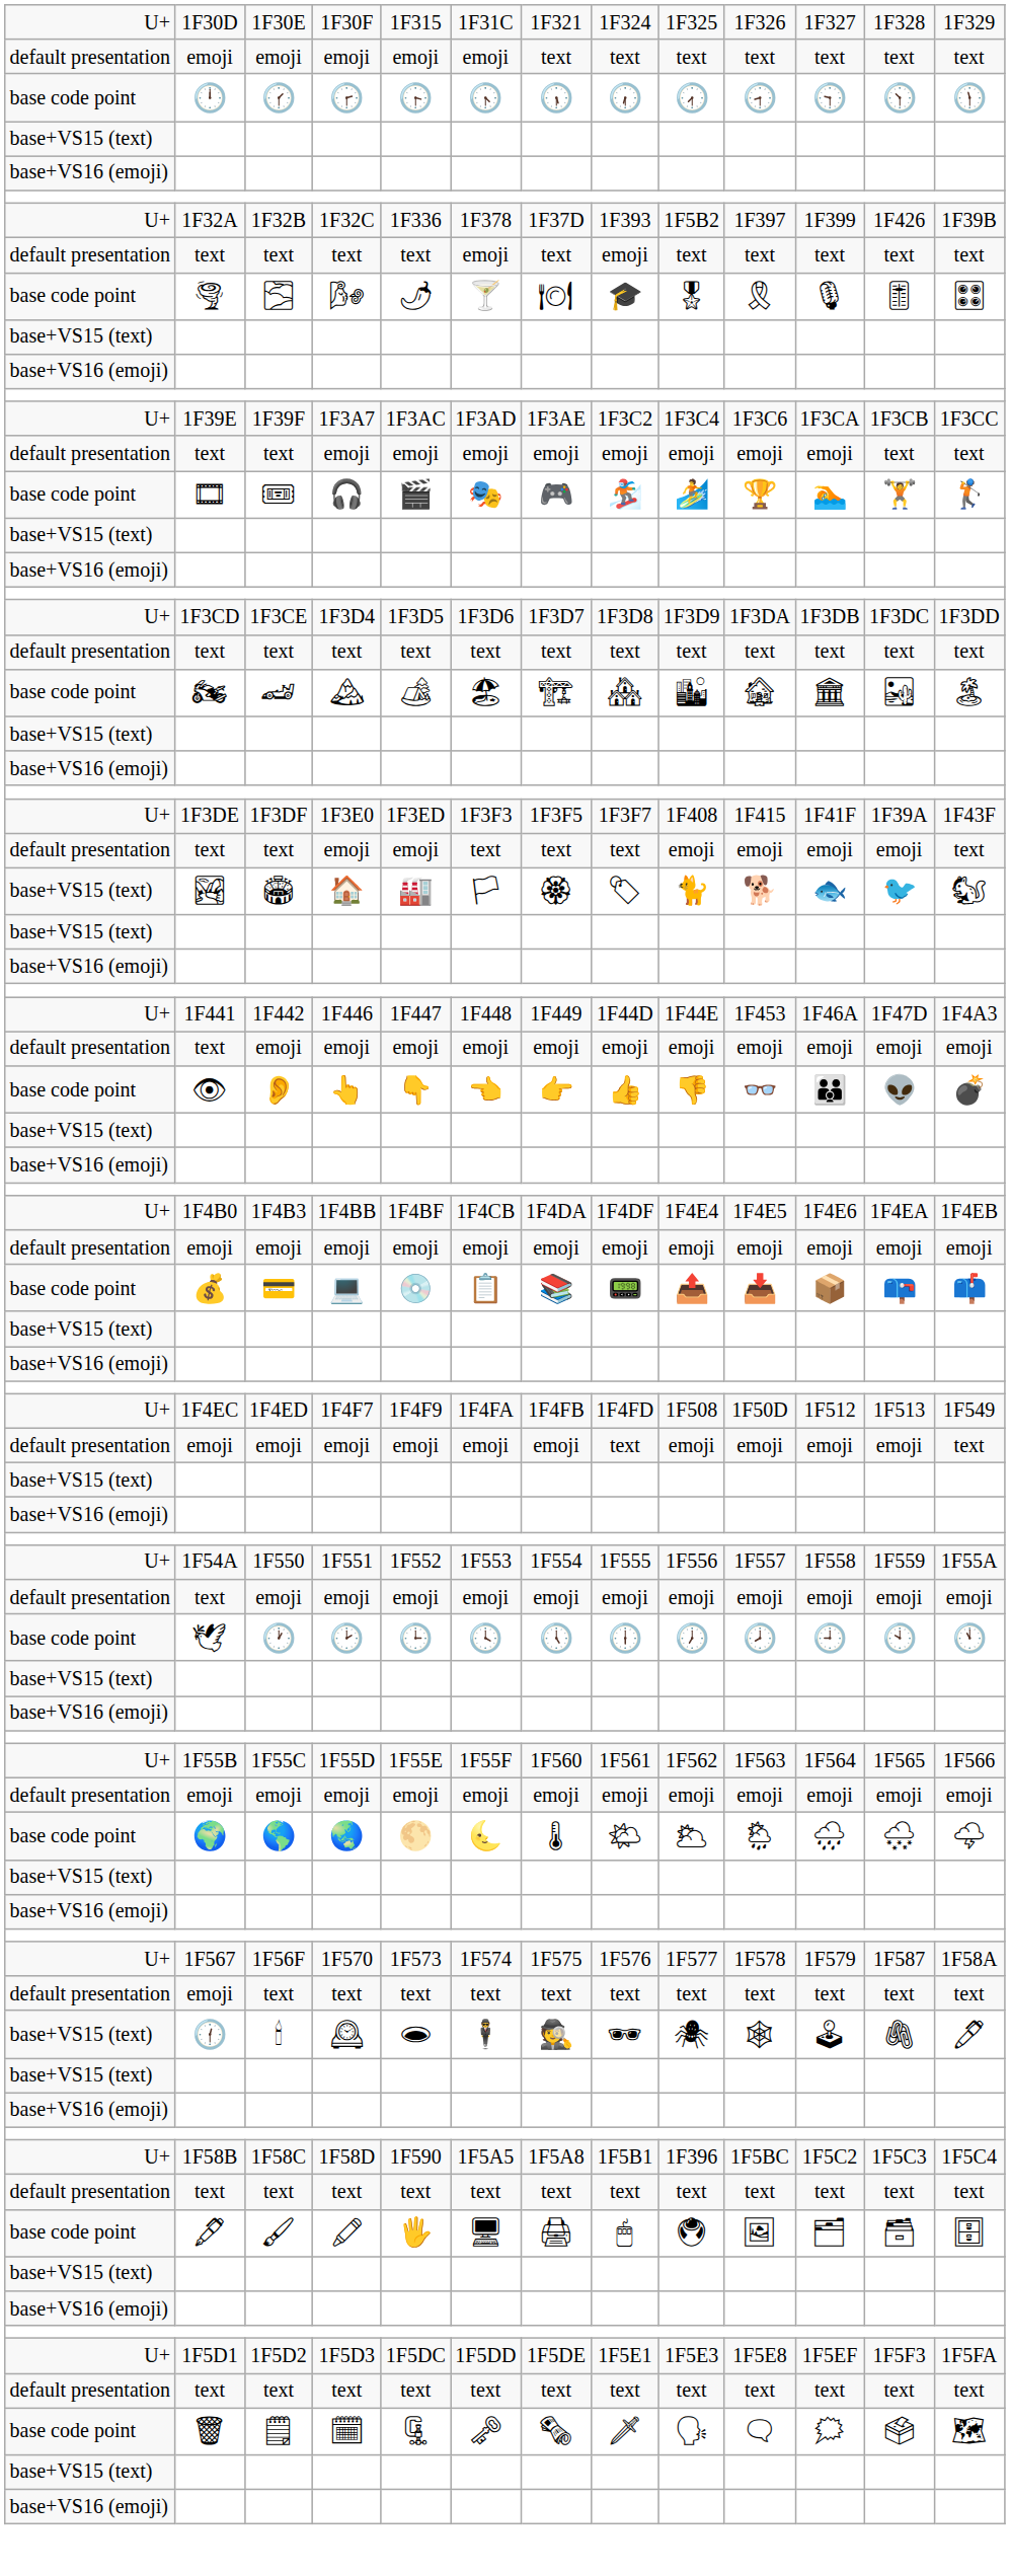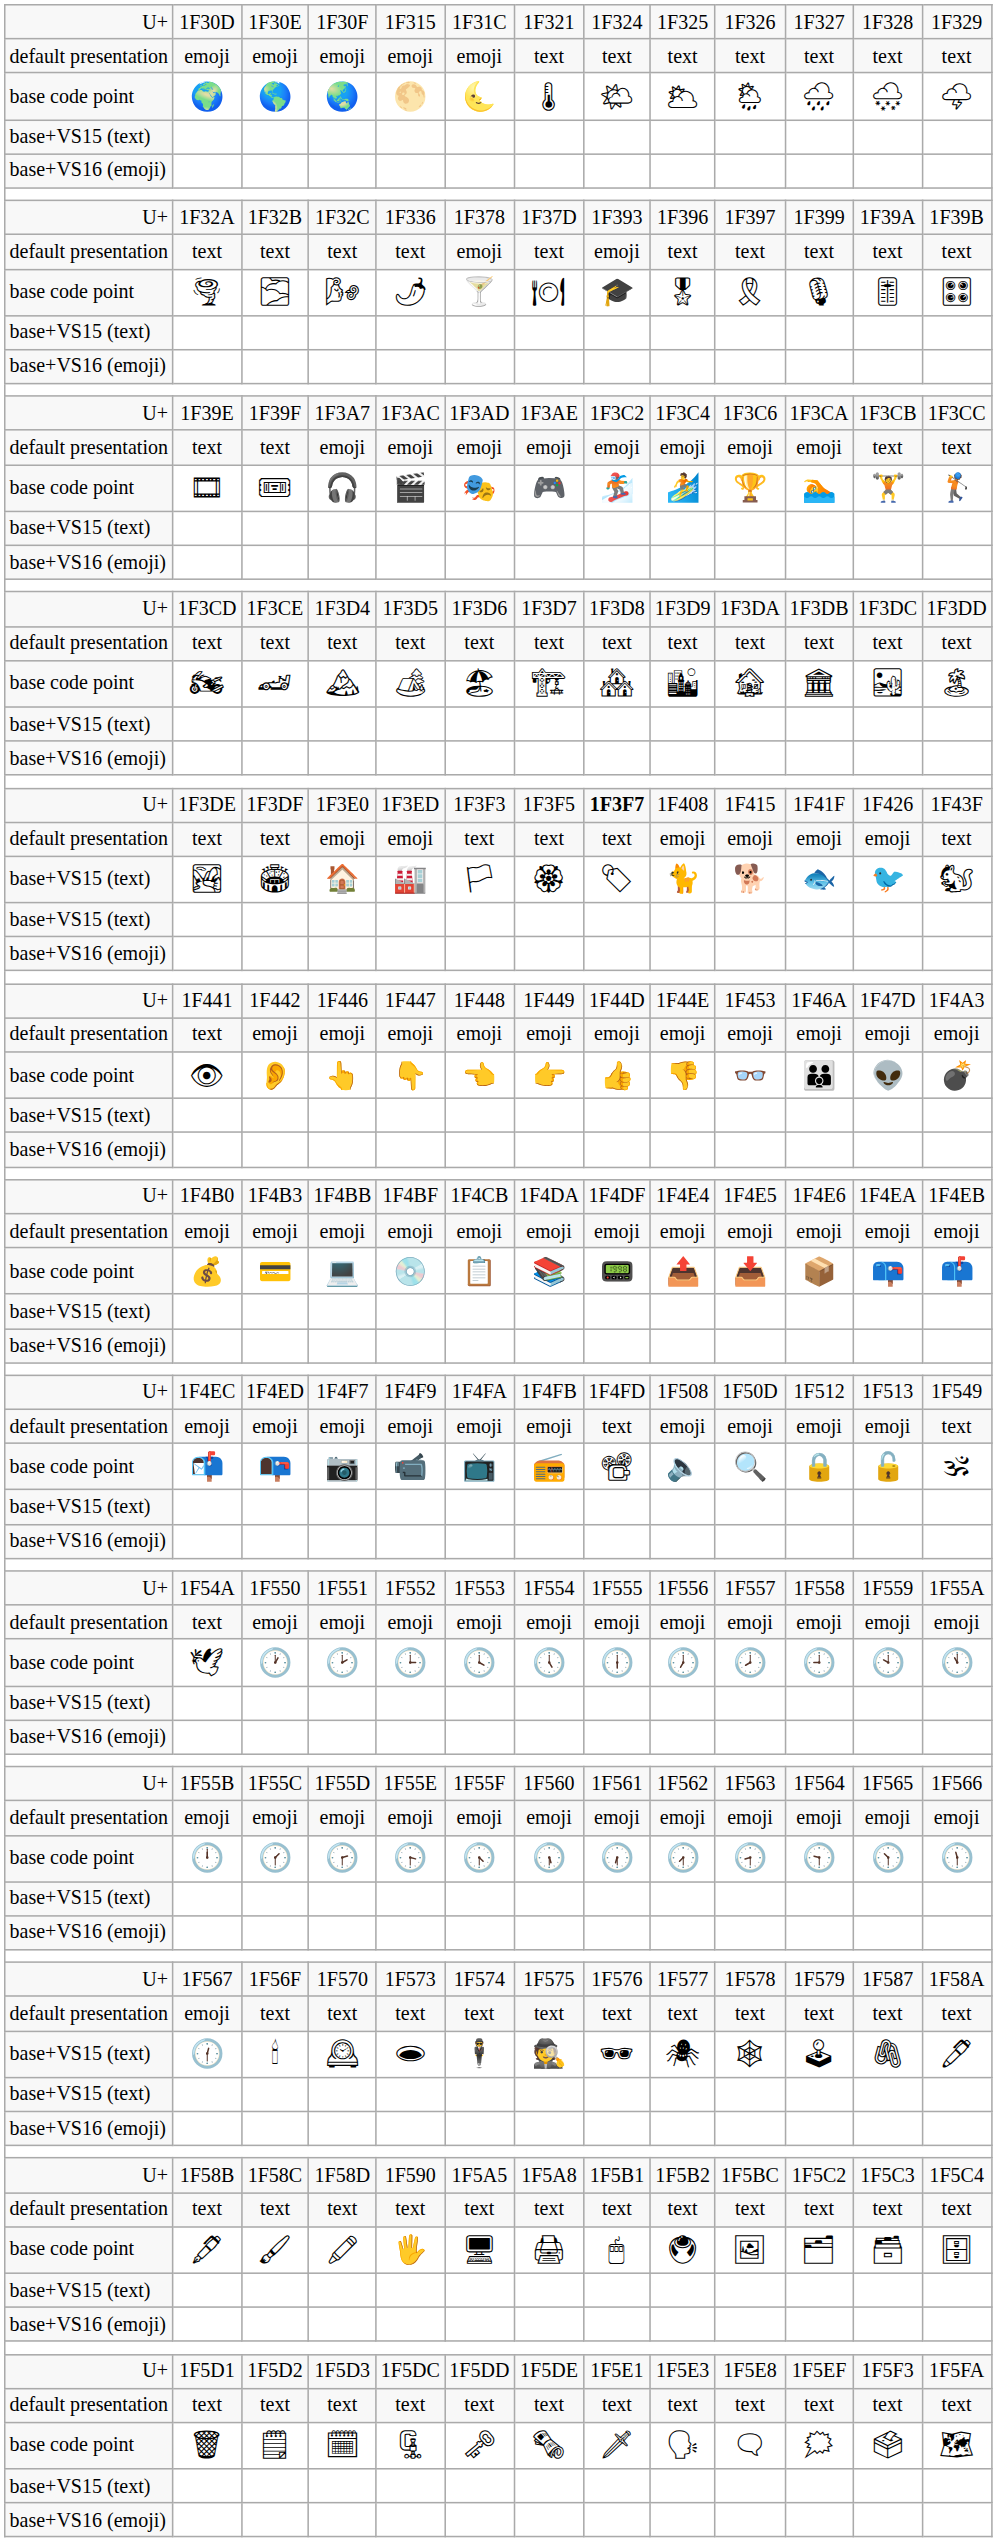rows swapped: 🌍 <-> 🕛
1F32A | column 9: 1F5B2 -> 1F396
1F32A | column 12: 1F426 -> 1F39A
1F3DE | column 8: normal -> bold
1F3DE | column 12: 1F39A -> 1F426
+ row: base code point | 📬 | 📭 | 📷 | 📹 | 📺 | 📻 | 📽 | 🔈 | 🔍 | 🔒 | 🔓 | 🕉
1F58B | column 9: 1F396 -> 1F5B2
